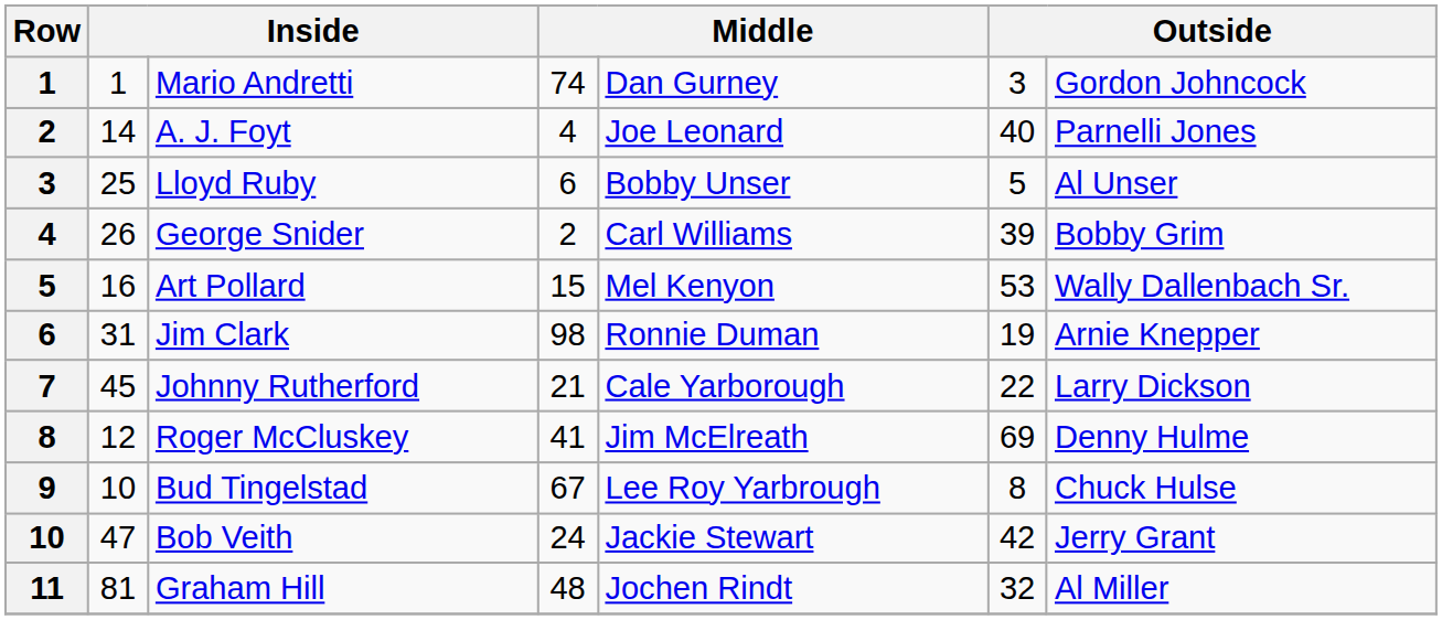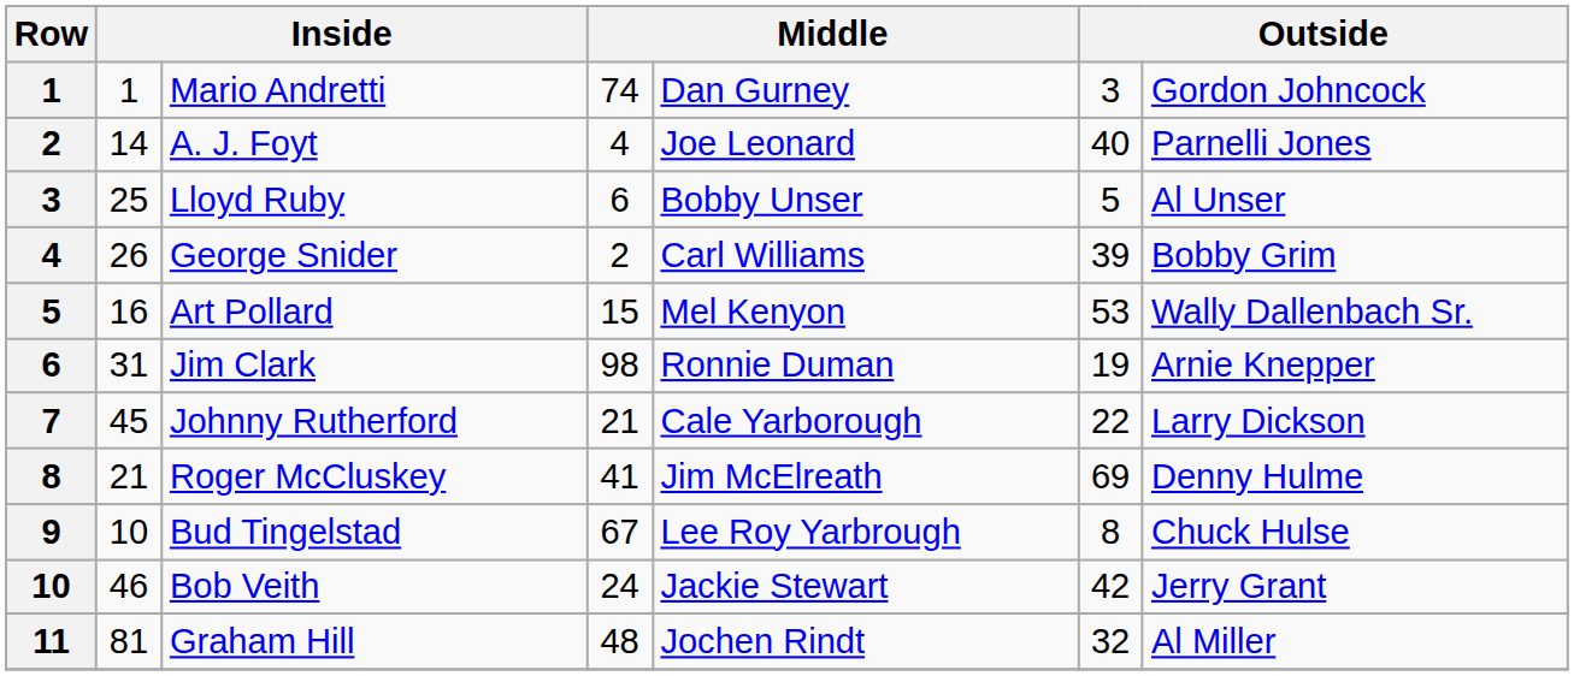Roger McCluskey | column 2: 12 -> 21
Bob Veith | column 2: 47 -> 46
